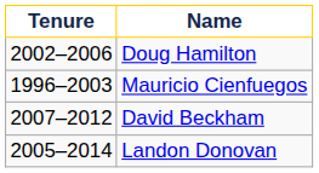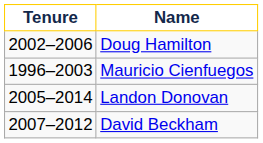rows swapped: David Beckham <-> Landon Donovan
